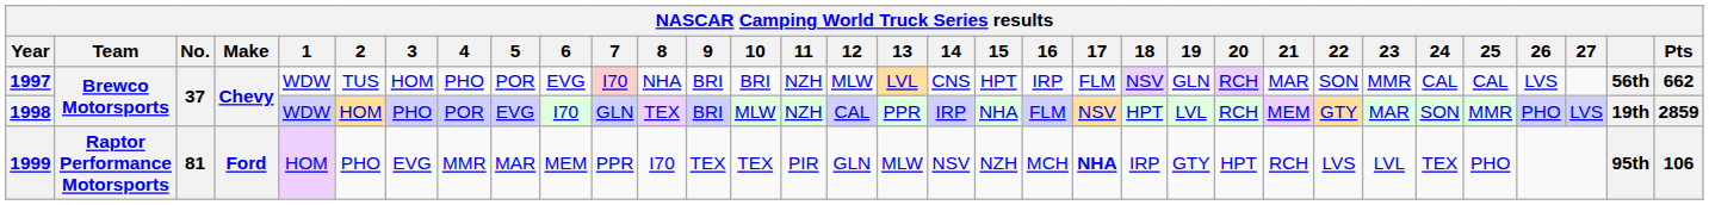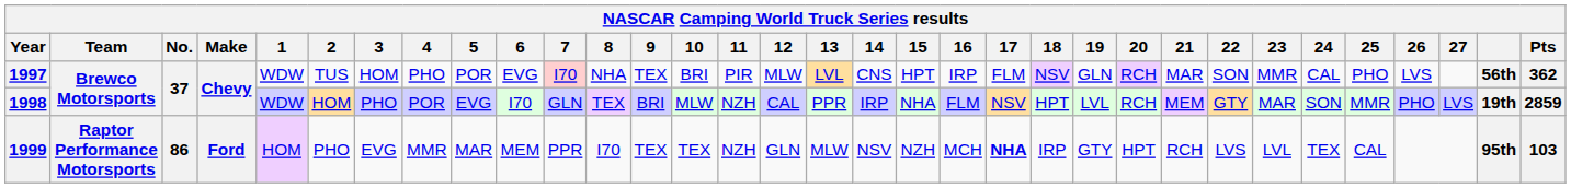1997 | 9: BRI -> TEX
1997 | 11: NZH -> PIR
1997 | 25: CAL -> PHO
1997 | Pts: 662 -> 362
1999 | No.: 81 -> 86
1999 | 11: PIR -> NZH
1999 | 25: PHO -> CAL
1999 | Pts: 106 -> 103
